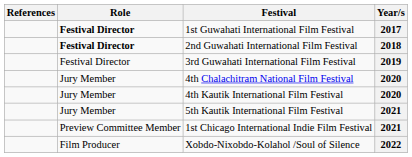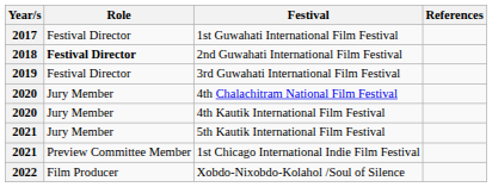columns swapped: Year/s <-> References
1st Guwahati International Film Festival | Role: bold -> normal
